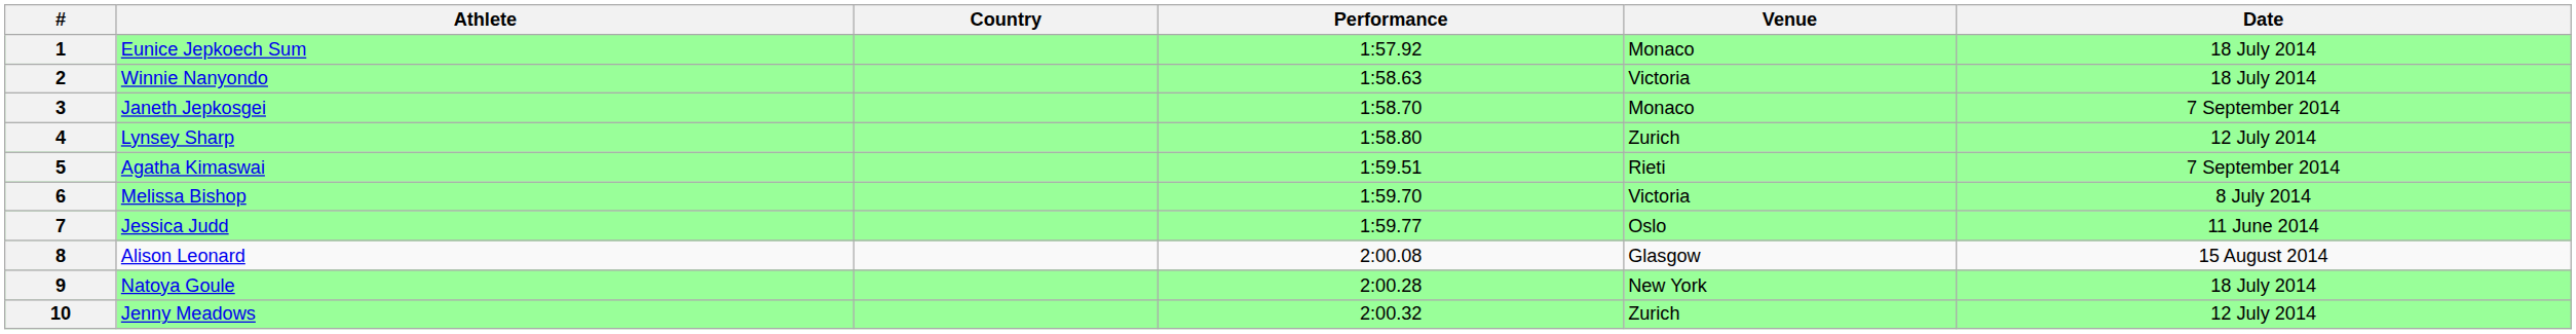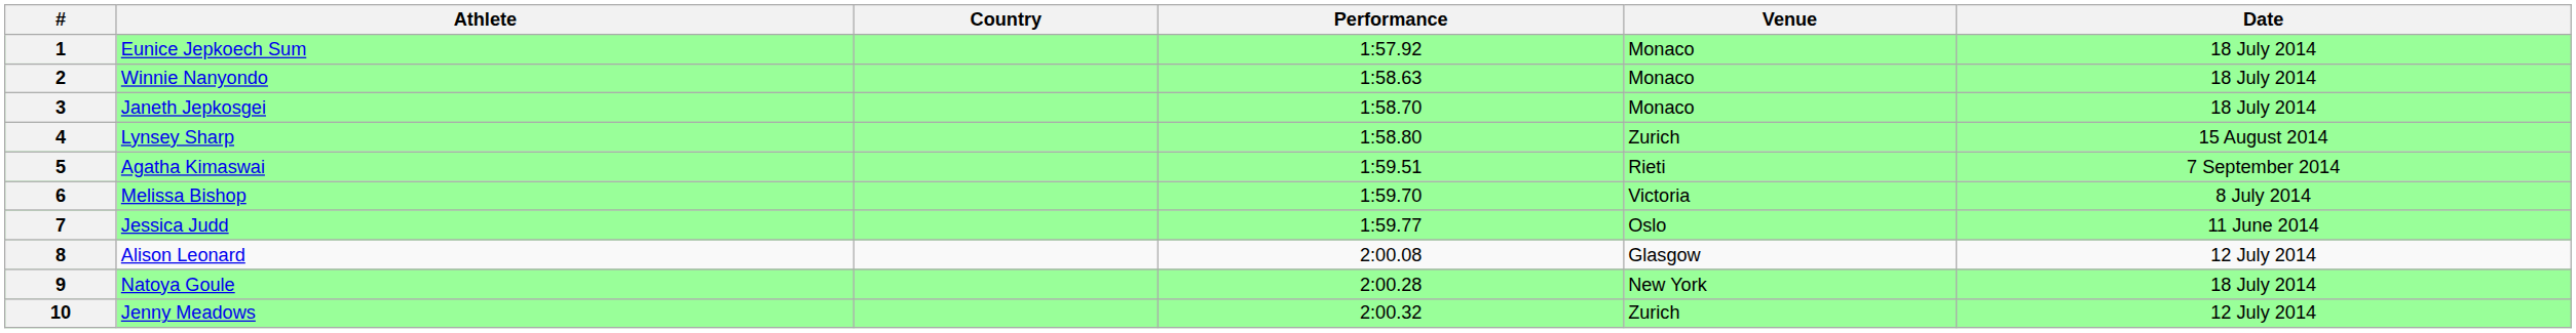2 | Venue: Victoria -> Monaco
3 | Date: 7 September 2014 -> 18 July 2014
4 | Date: 12 July 2014 -> 15 August 2014
8 | Date: 15 August 2014 -> 12 July 2014
